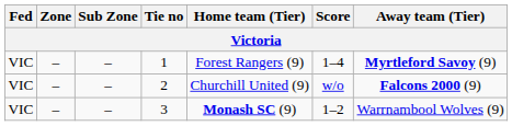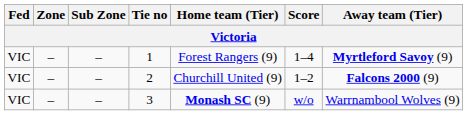2 | Score: w/o -> 1–2
3 | Score: 1–2 -> w/o
